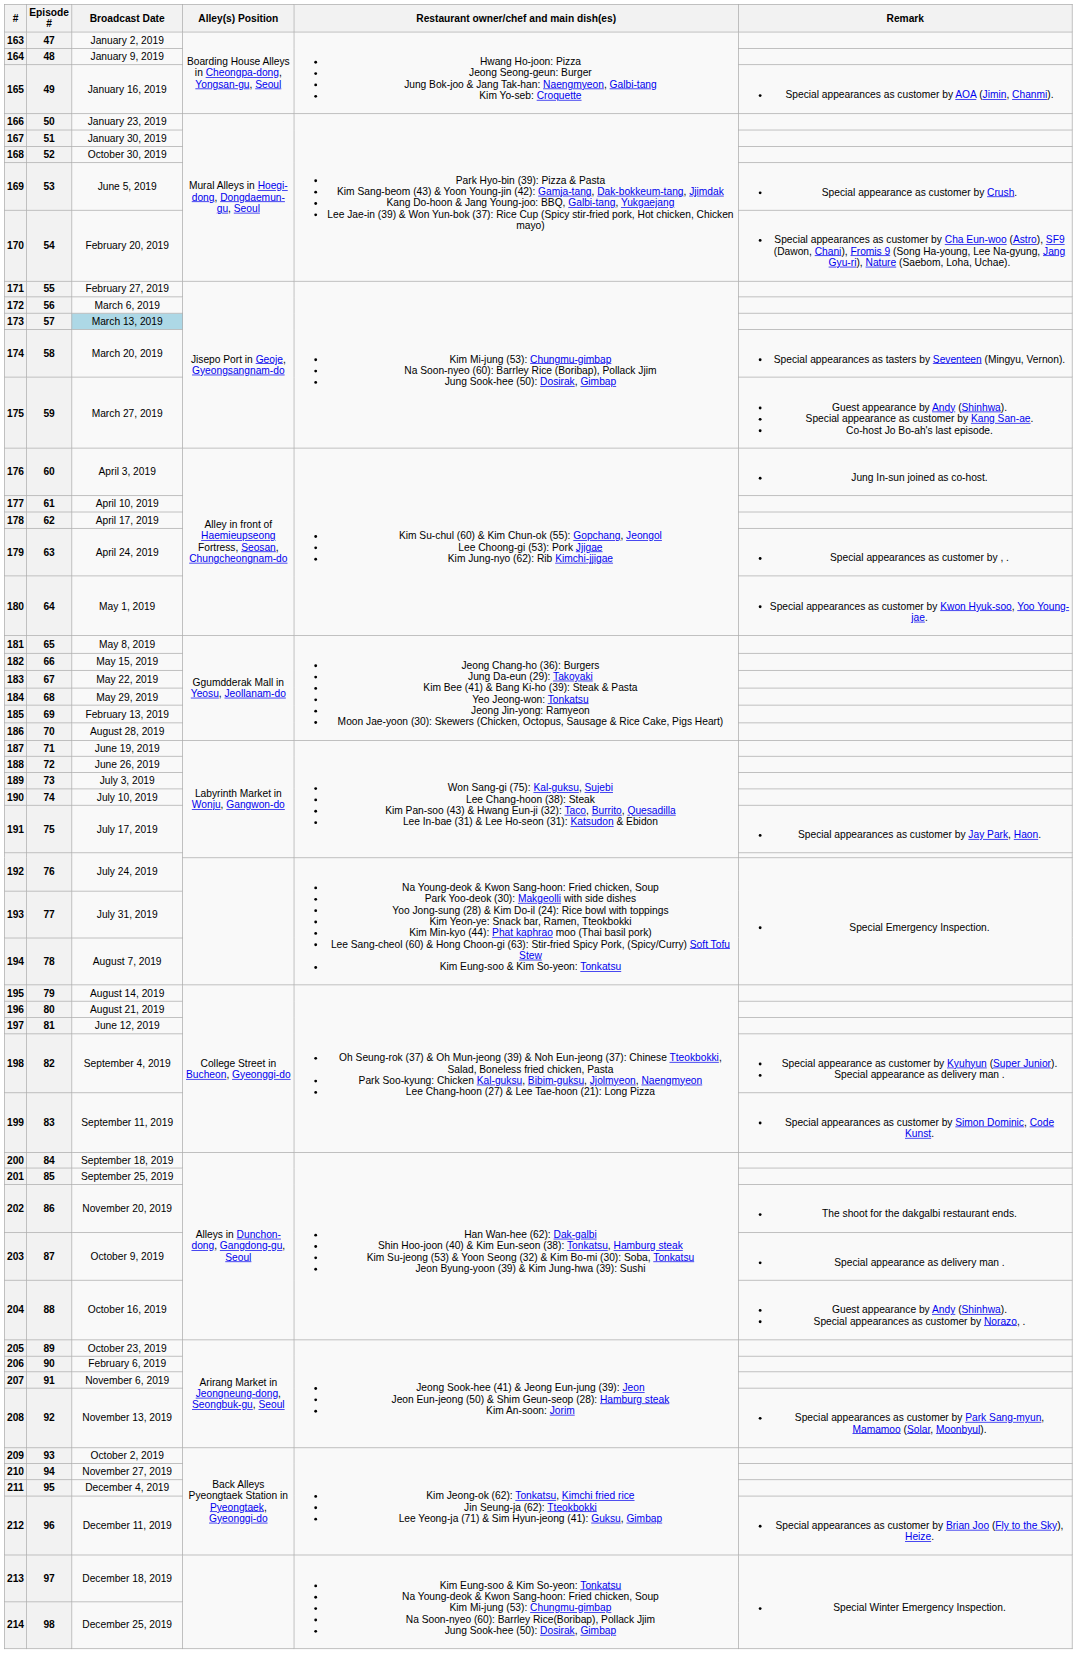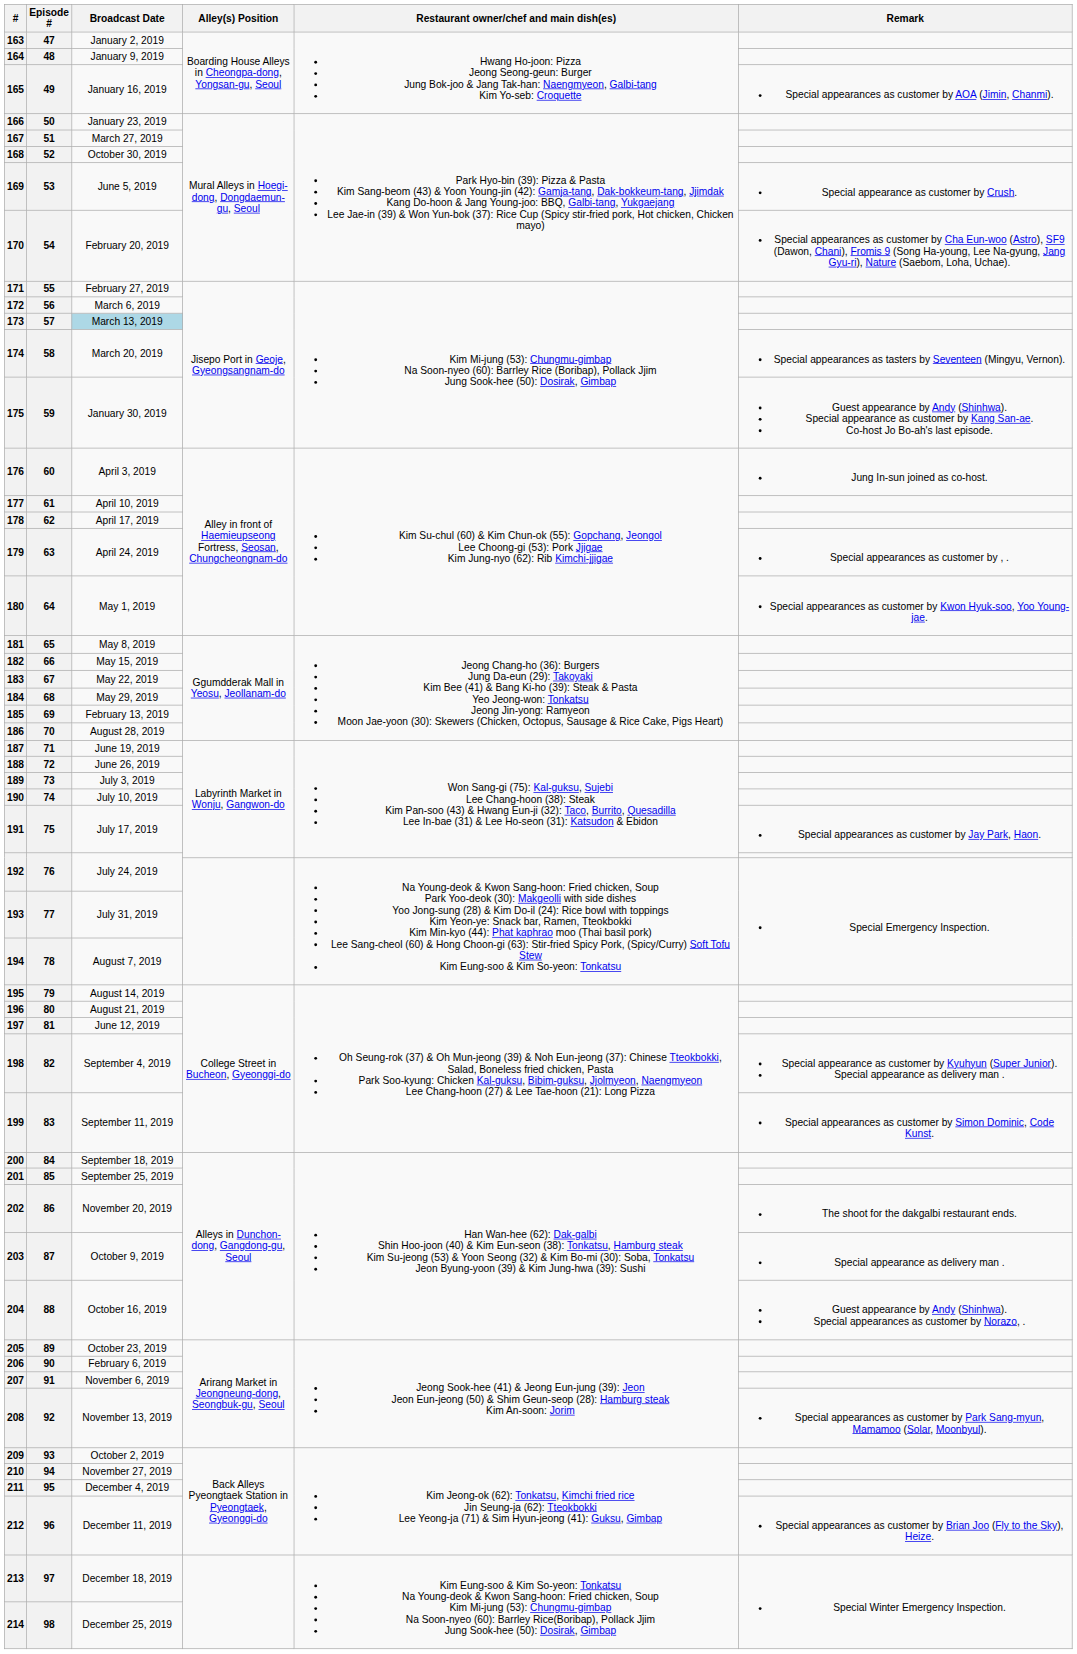167 | Broadcast Date: January 30, 2019 -> March 27, 2019
175 | Broadcast Date: March 27, 2019 -> January 30, 2019
